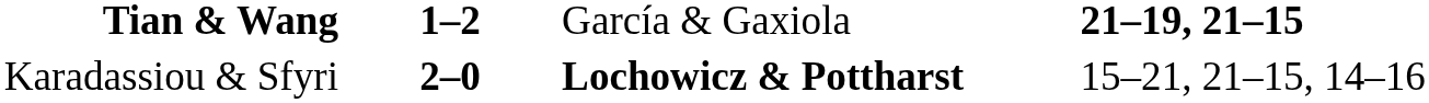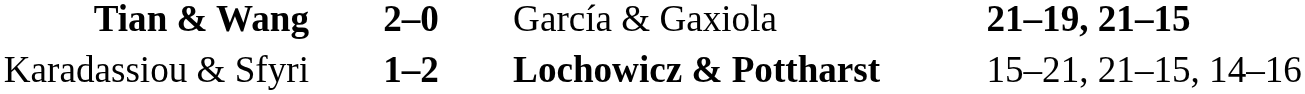Tian & Wang | column 2: 1–2 -> 2–0
Karadassiou & Sfyri | column 2: 2–0 -> 1–2
